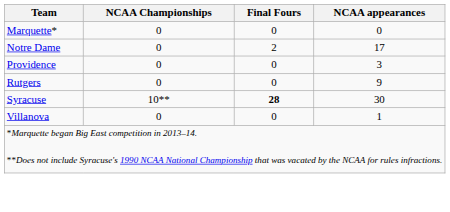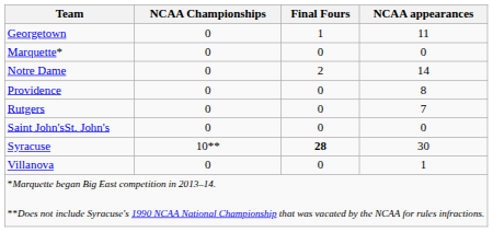+ row: Georgetown | 0 | 1 | 11
Notre Dame | NCAA appearances: 17 -> 14
Providence | NCAA appearances: 3 -> 8
Rutgers | NCAA appearances: 9 -> 7
+ row: Saint John'sSt. John's | 0 | 0 | 0
